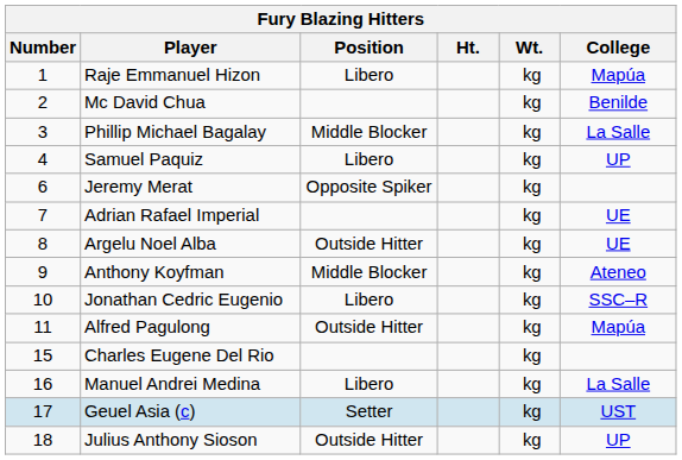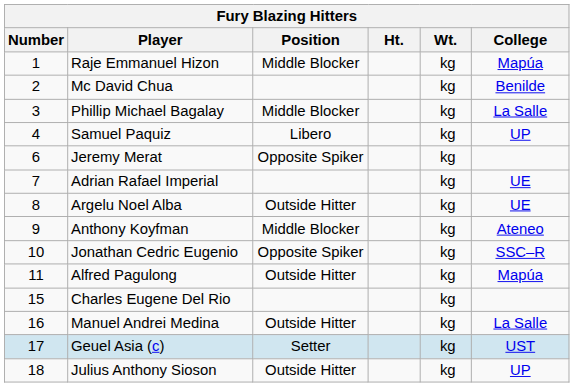Raje Emmanuel Hizon | Position: Libero -> Middle Blocker
Jonathan Cedric Eugenio | Position: Libero -> Opposite Spiker
Manuel Andrei Medina | Position: Libero -> Outside Hitter
